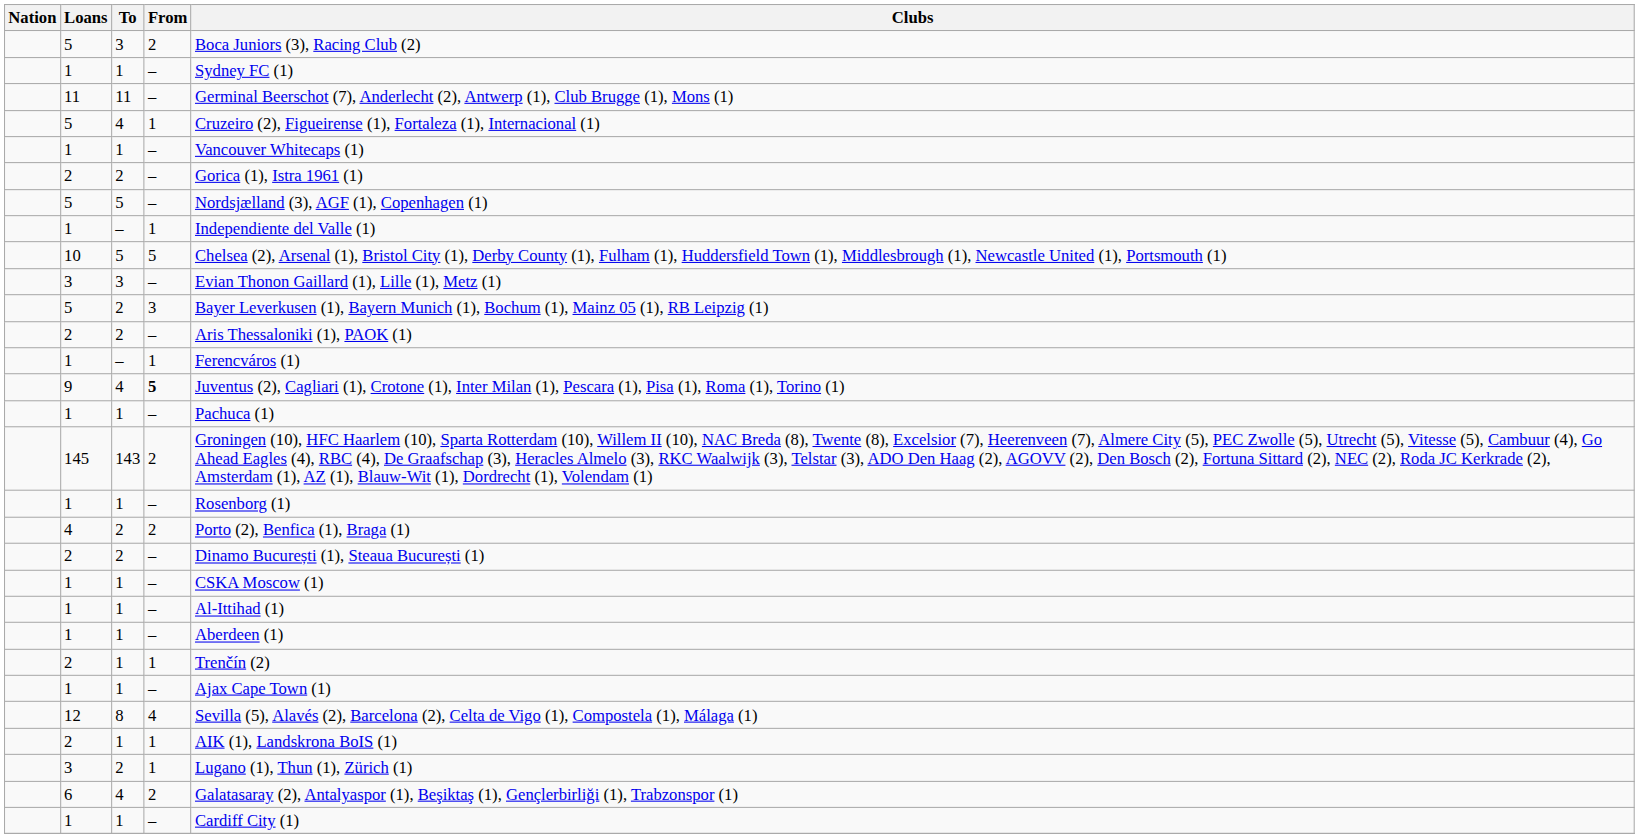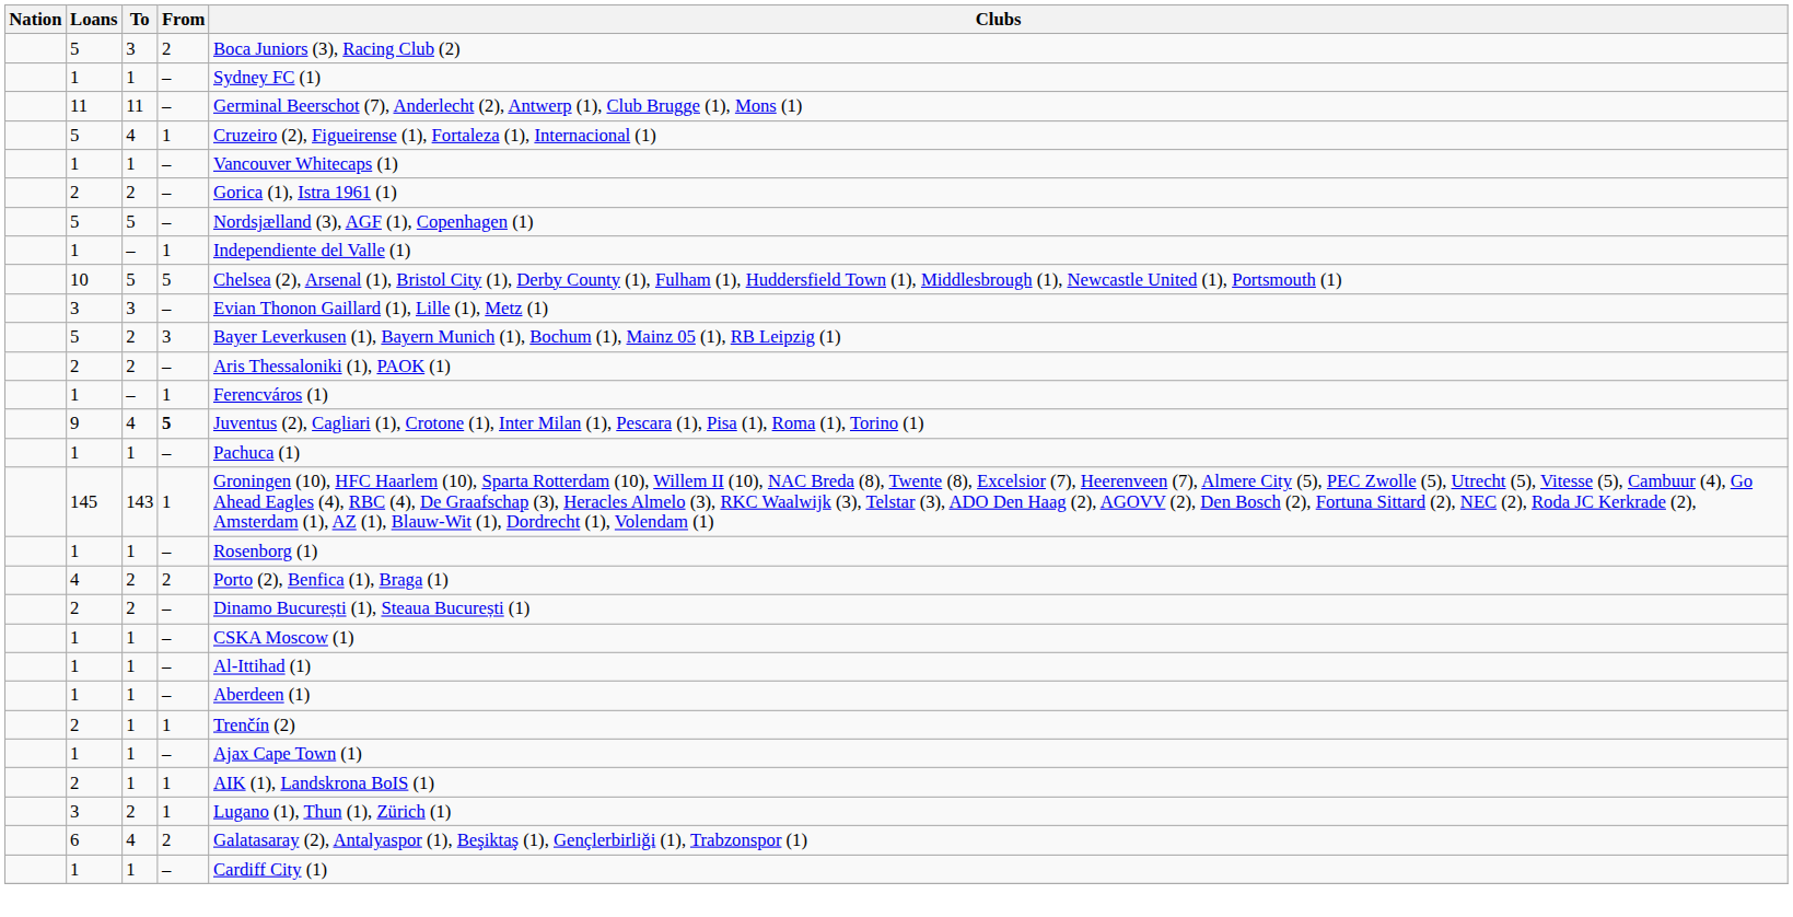145 | From: 2 -> 1
- row: 12 | 8 | 4 | Sevilla (5), Alavés (2), Barcelona (2), Celta de Vigo (1), Compostela (1), Málaga (1)
